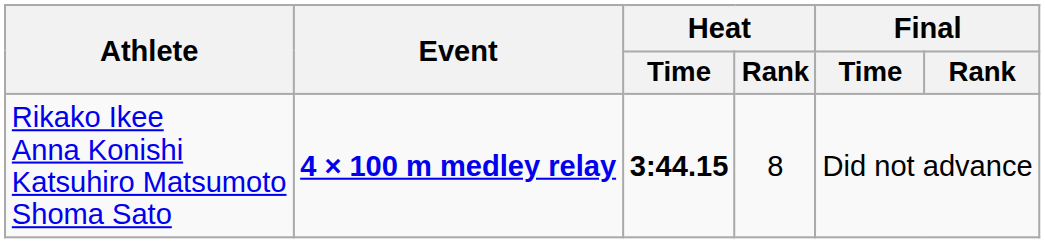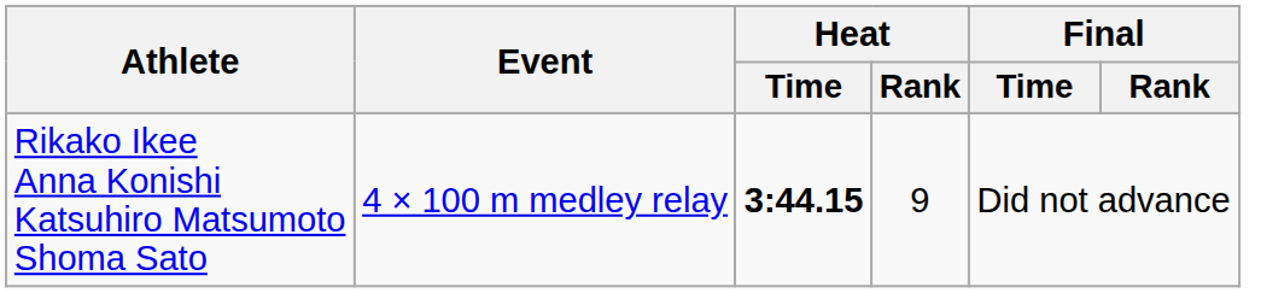Rikako Ikee Anna Konishi Katsuhiro Matsumoto Shoma Sato | Event: bold -> normal
Rikako Ikee Anna Konishi Katsuhiro Matsumoto Shoma Sato | Heat / Rank: 8 -> 9
